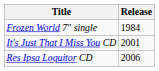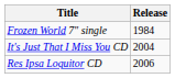It's Just That I Miss You CD | Release: 2001 -> 2004
